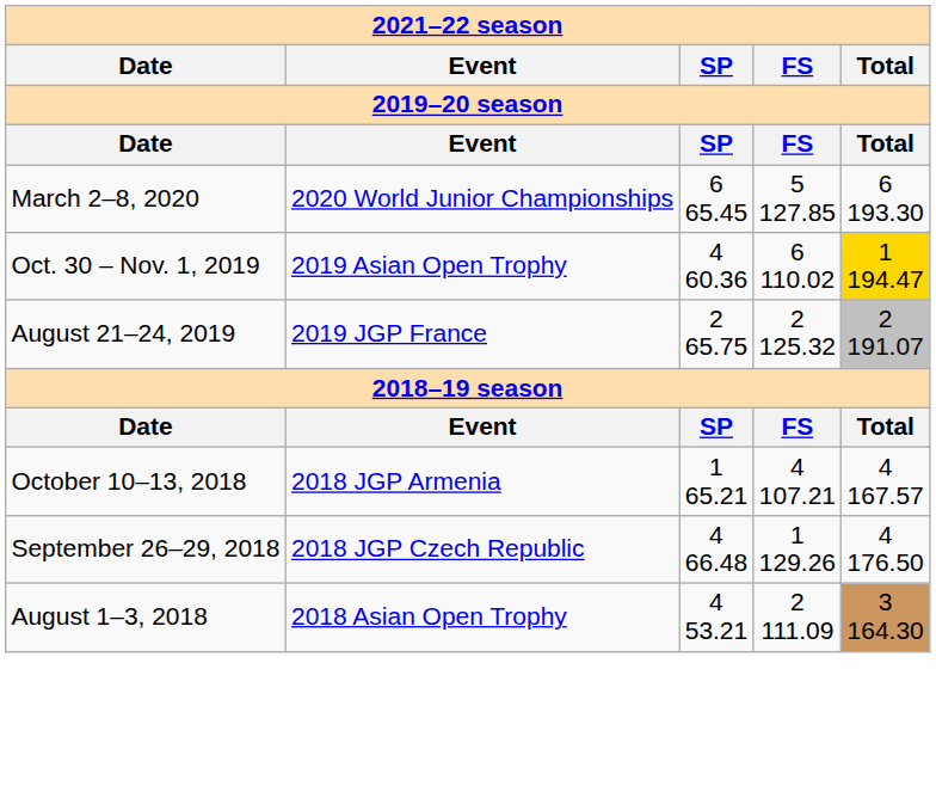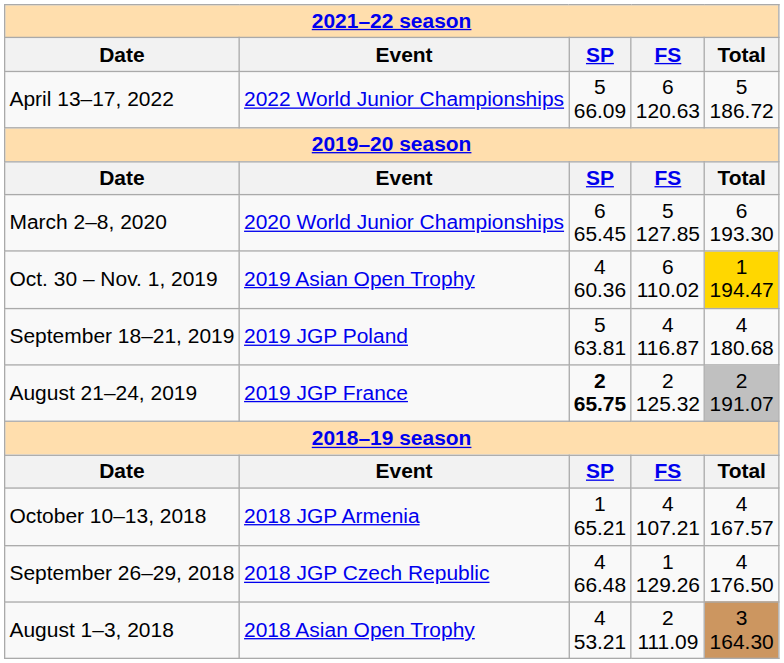+ row: April 13–17, 2022 | 2022 World Junior Championships | 5 66.09 | 6 120.63 | 5 186.72
+ row: September 18–21, 2019 | 2019 JGP Poland | 5 63.81 | 4 116.87 | 4 180.68
August 21–24, 2019 | SP: normal -> bold
